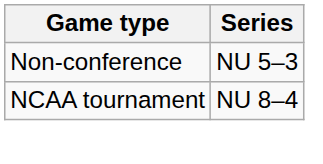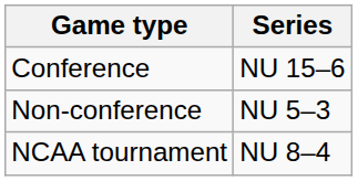+ row: Conference | NU 15–6
